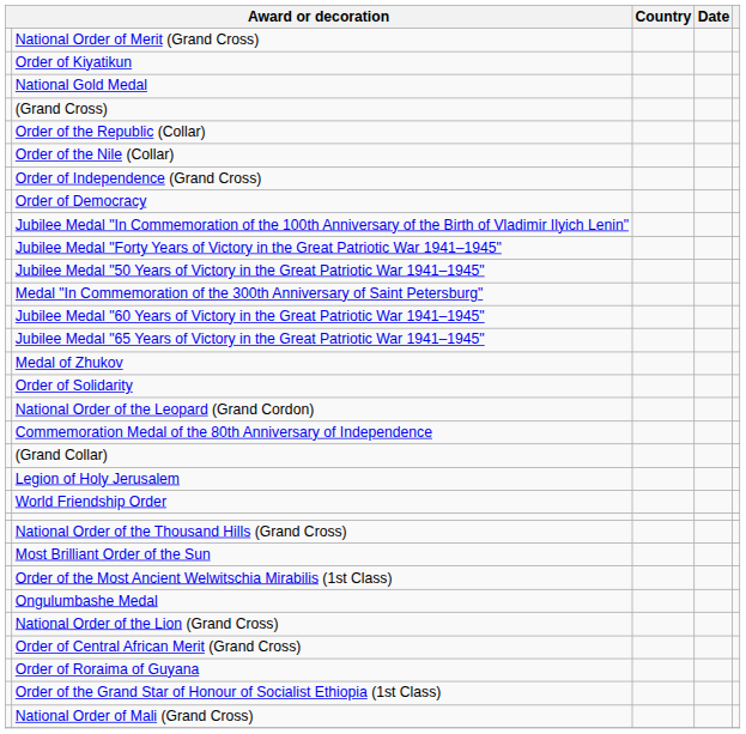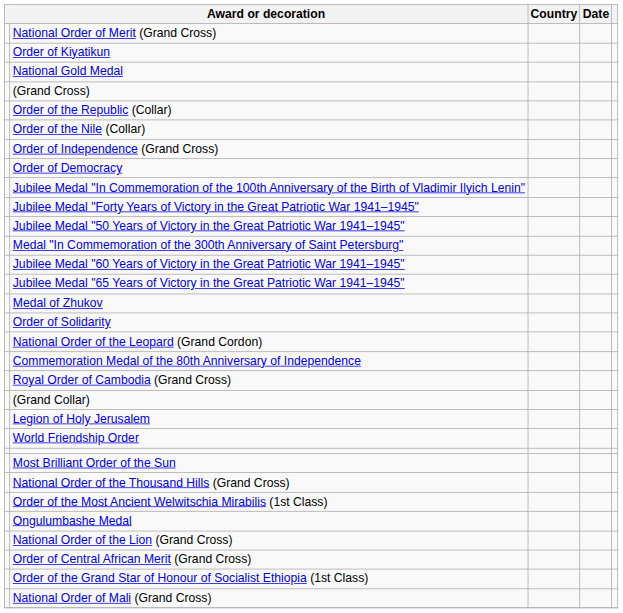+ row: Royal Order of Cambodia (Grand Cross)
rows swapped: National Order of the Thousand Hills (Grand Cross) <-> Most Brilliant Order of the Sun
- row: Order of Roraima of Guyana
